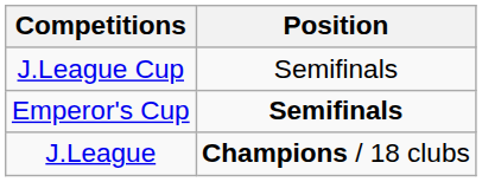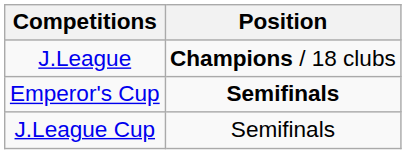rows swapped: J.League <-> J.League Cup
